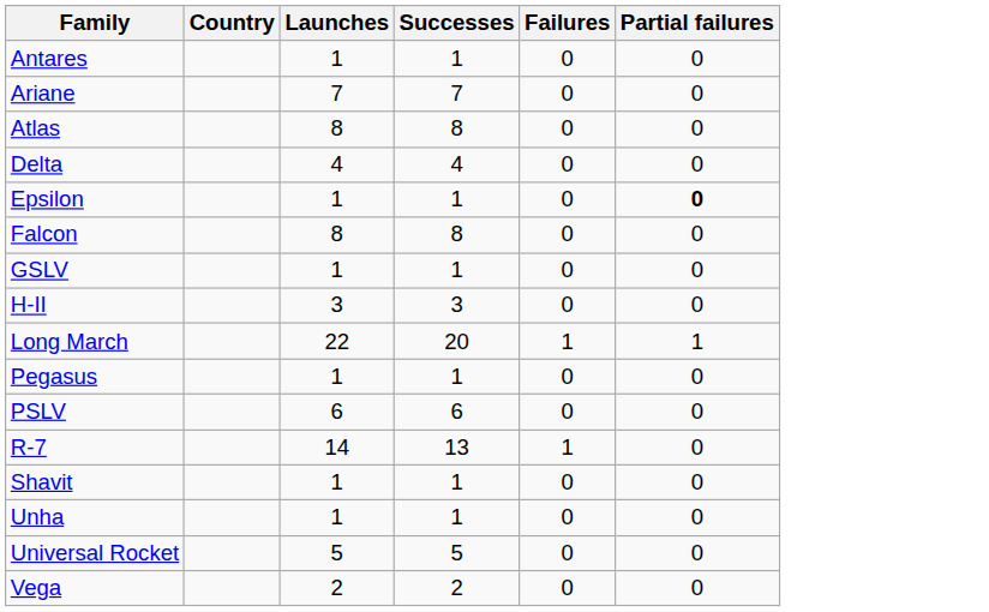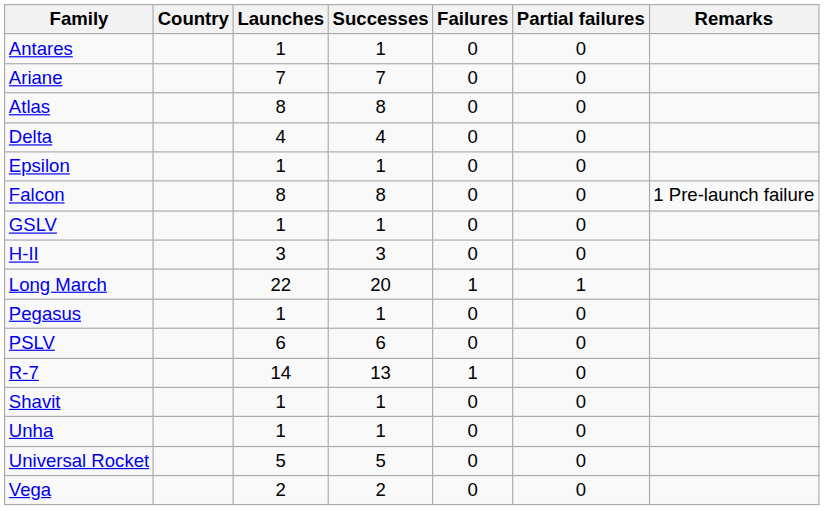+ column: Remarks | 1 Pre-launch failure
Epsilon | Partial failures: bold -> normal
